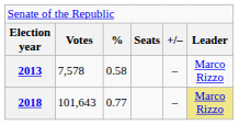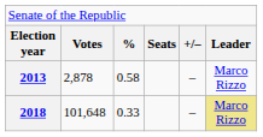2013 | column 2: 7,578 -> 2,878
2018 | column 2: 101,643 -> 101,648
2018 | column 3: 0.77 -> 0.33
